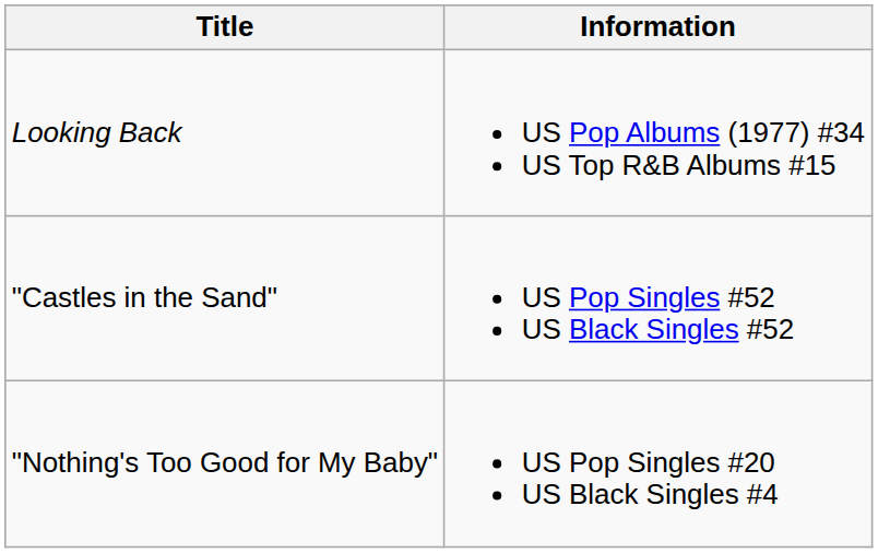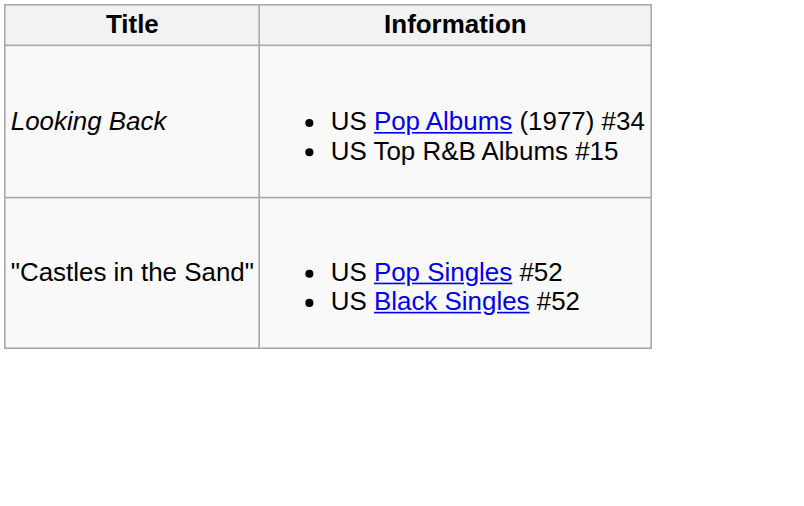- row: "Nothing's Too Good for My Baby" | US Pop Singles #20 US Black Singles #4
